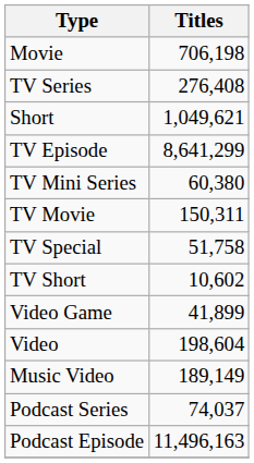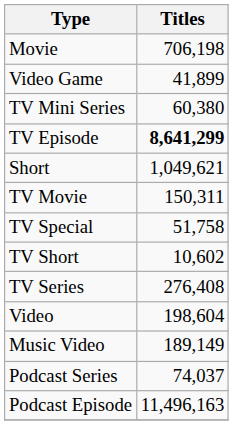rows swapped: TV Series <-> Video Game
rows swapped: Short <-> TV Mini Series
TV Episode | Titles: normal -> bold
